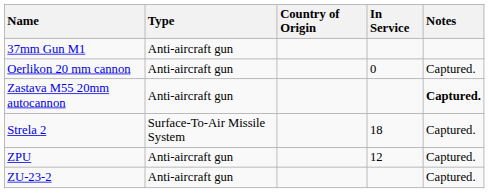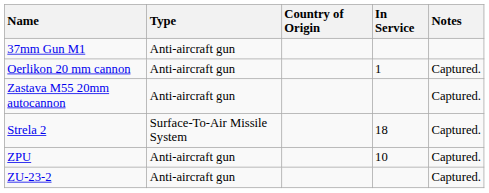Oerlikon 20 mm cannon | In Service: 0 -> 1
Zastava M55 20mm autocannon | Notes: bold -> normal
ZPU | In Service: 12 -> 10
